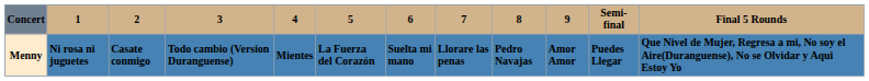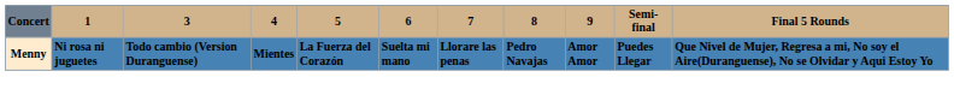- column: 2 | Casate conmigo
